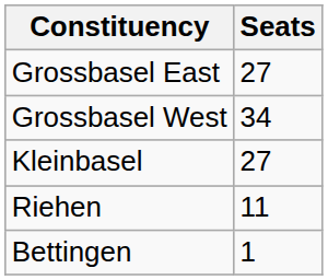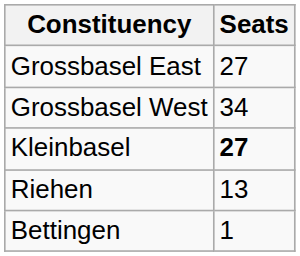Kleinbasel | Seats: normal -> bold
Riehen | Seats: 11 -> 13
